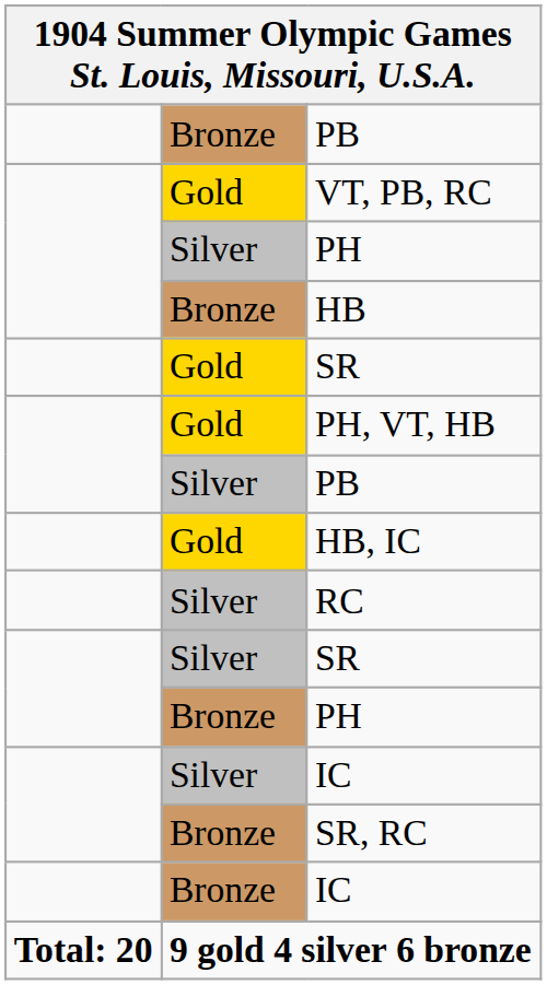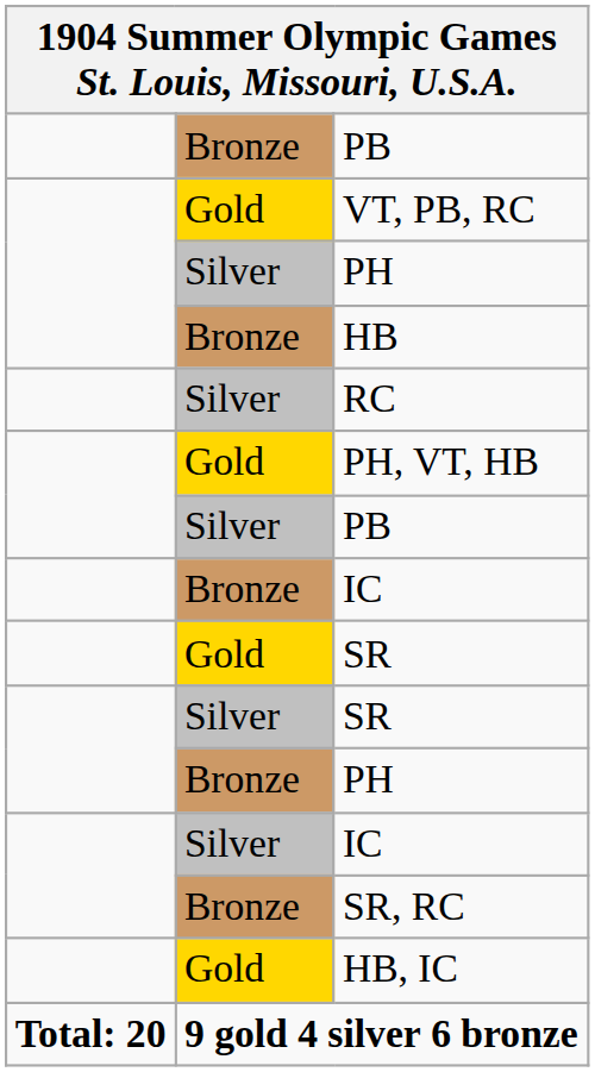rows swapped: Gold / SR <-> RC
rows swapped: HB, IC <-> Bronze / IC
